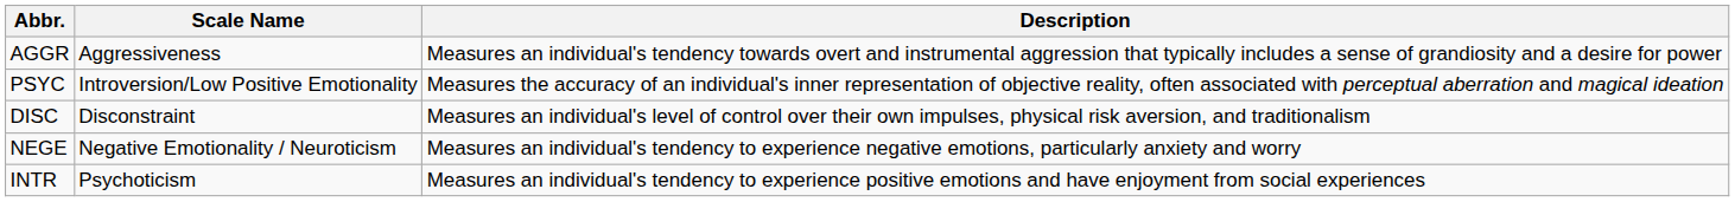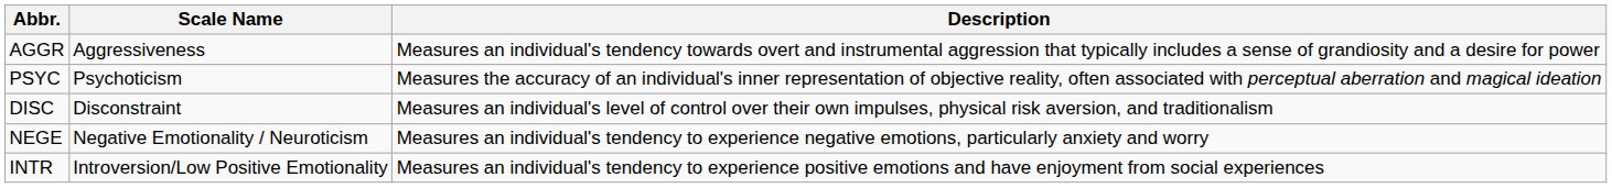PSYC | Scale Name: Introversion/Low Positive Emotionality -> Psychoticism
INTR | Scale Name: Psychoticism -> Introversion/Low Positive Emotionality
